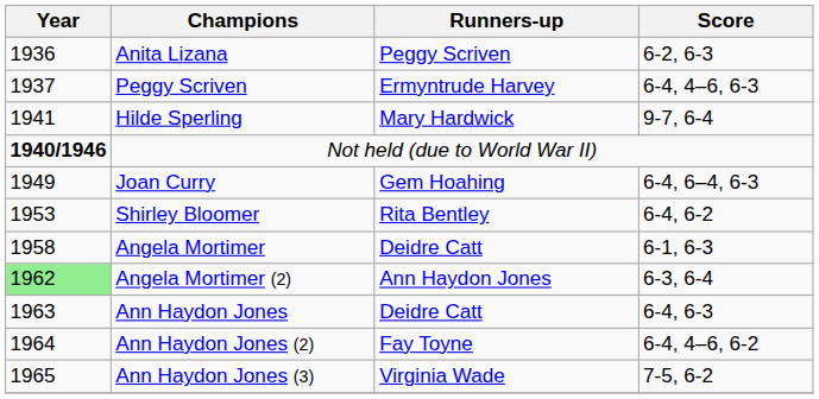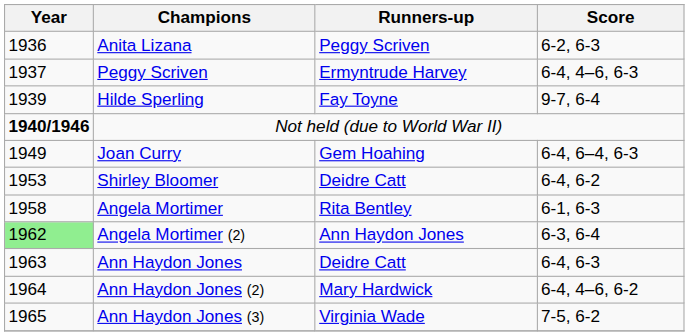Hilde Sperling | Year: 1941 -> 1939
Hilde Sperling | Runners-up: Mary Hardwick -> Fay Toyne
Shirley Bloomer | Runners-up: Rita Bentley -> Deidre Catt
Angela Mortimer | Runners-up: Deidre Catt -> Rita Bentley
Ann Haydon Jones (2) | Runners-up: Fay Toyne -> Mary Hardwick
